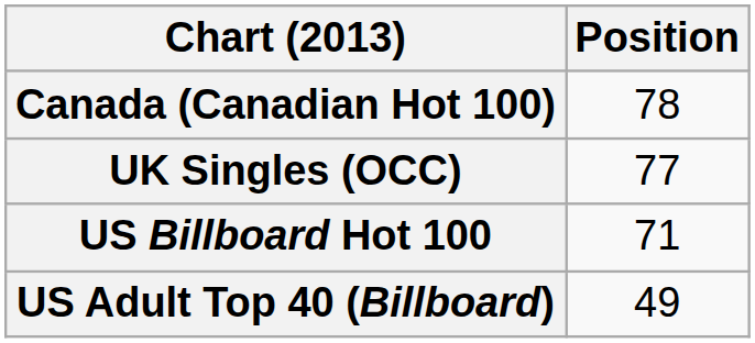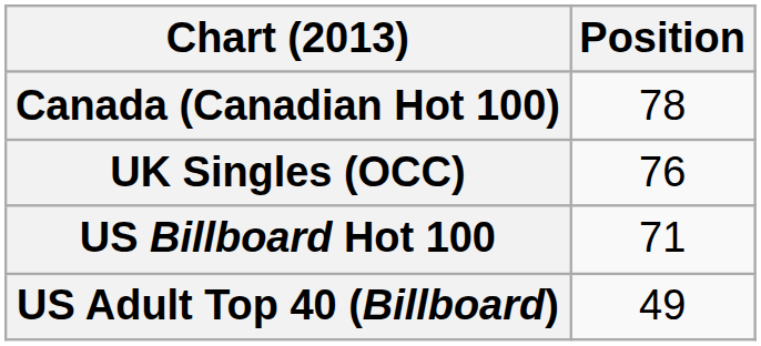UK Singles (OCC) | Position: 77 -> 76
